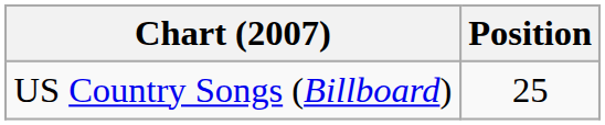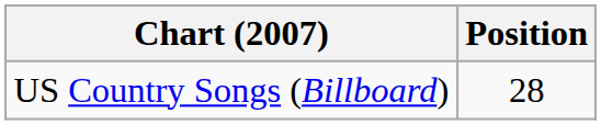US Country Songs (Billboard) | Position: 25 -> 28
